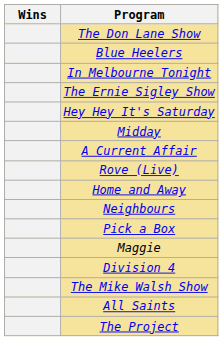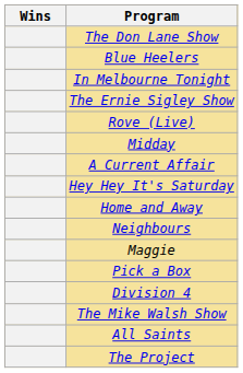rows swapped: Hey Hey It's Saturday <-> Rove (Live)
rows swapped: Pick a Box <-> Maggie
